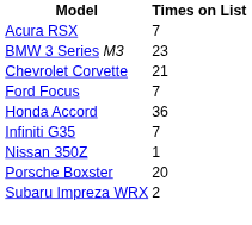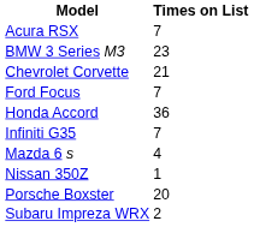+ row: Mazda 6 s | 4
